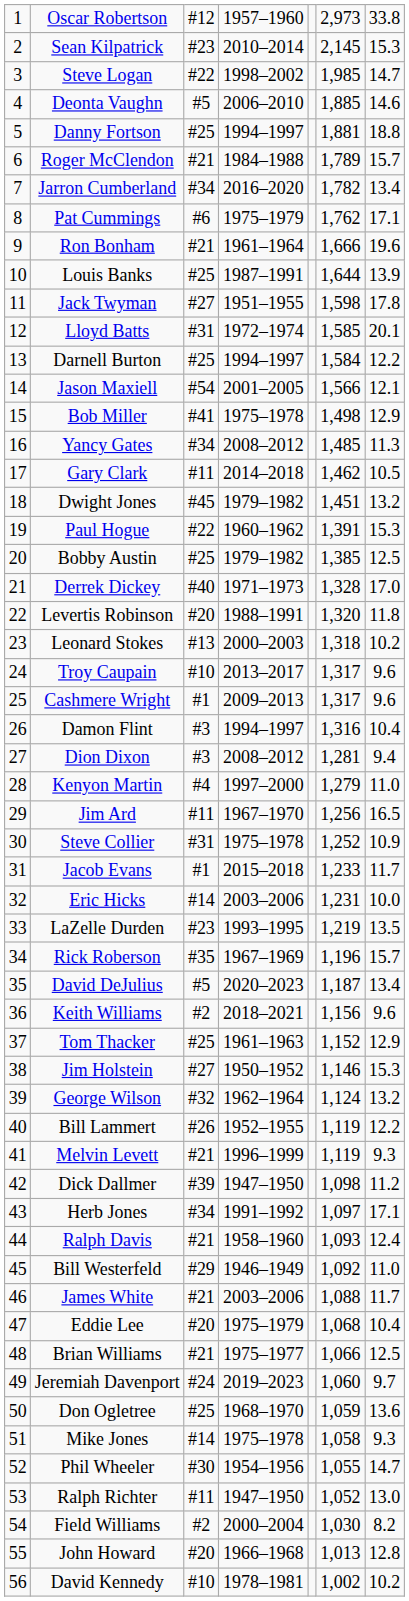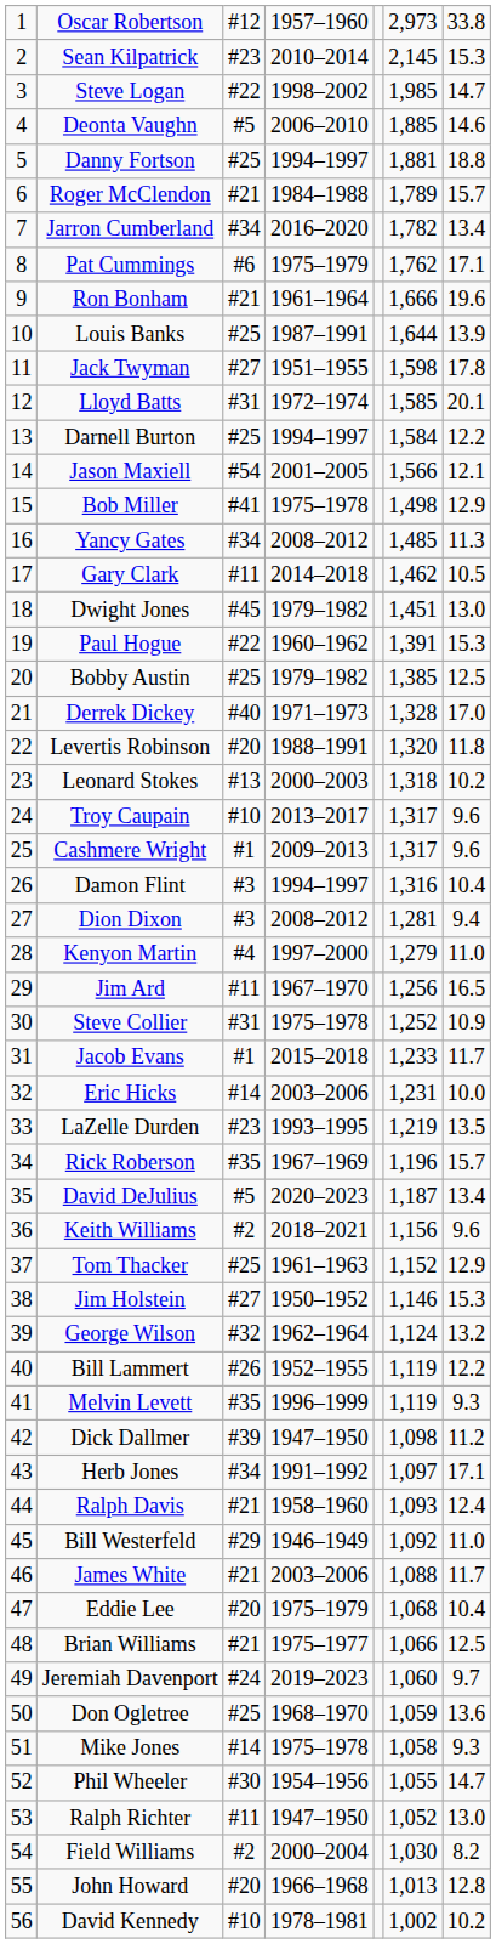Dwight Jones | column 7: 13.2 -> 13.0
Melvin Levett | column 3: #21 -> #35
